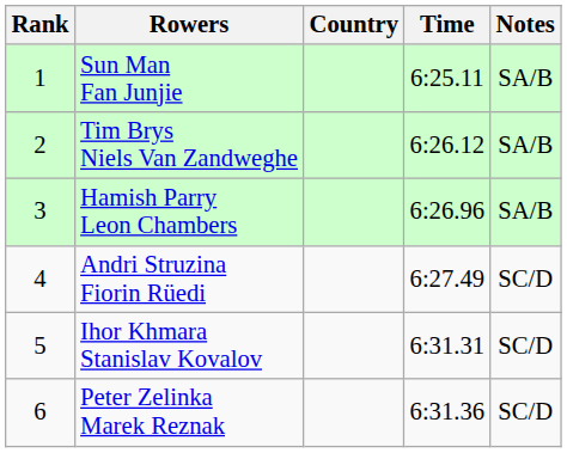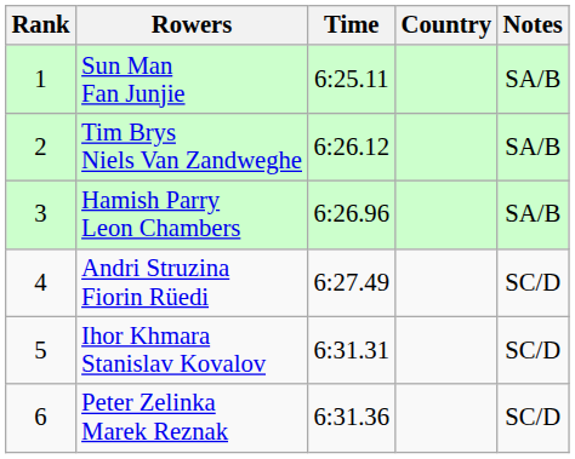columns swapped: Country <-> Time
